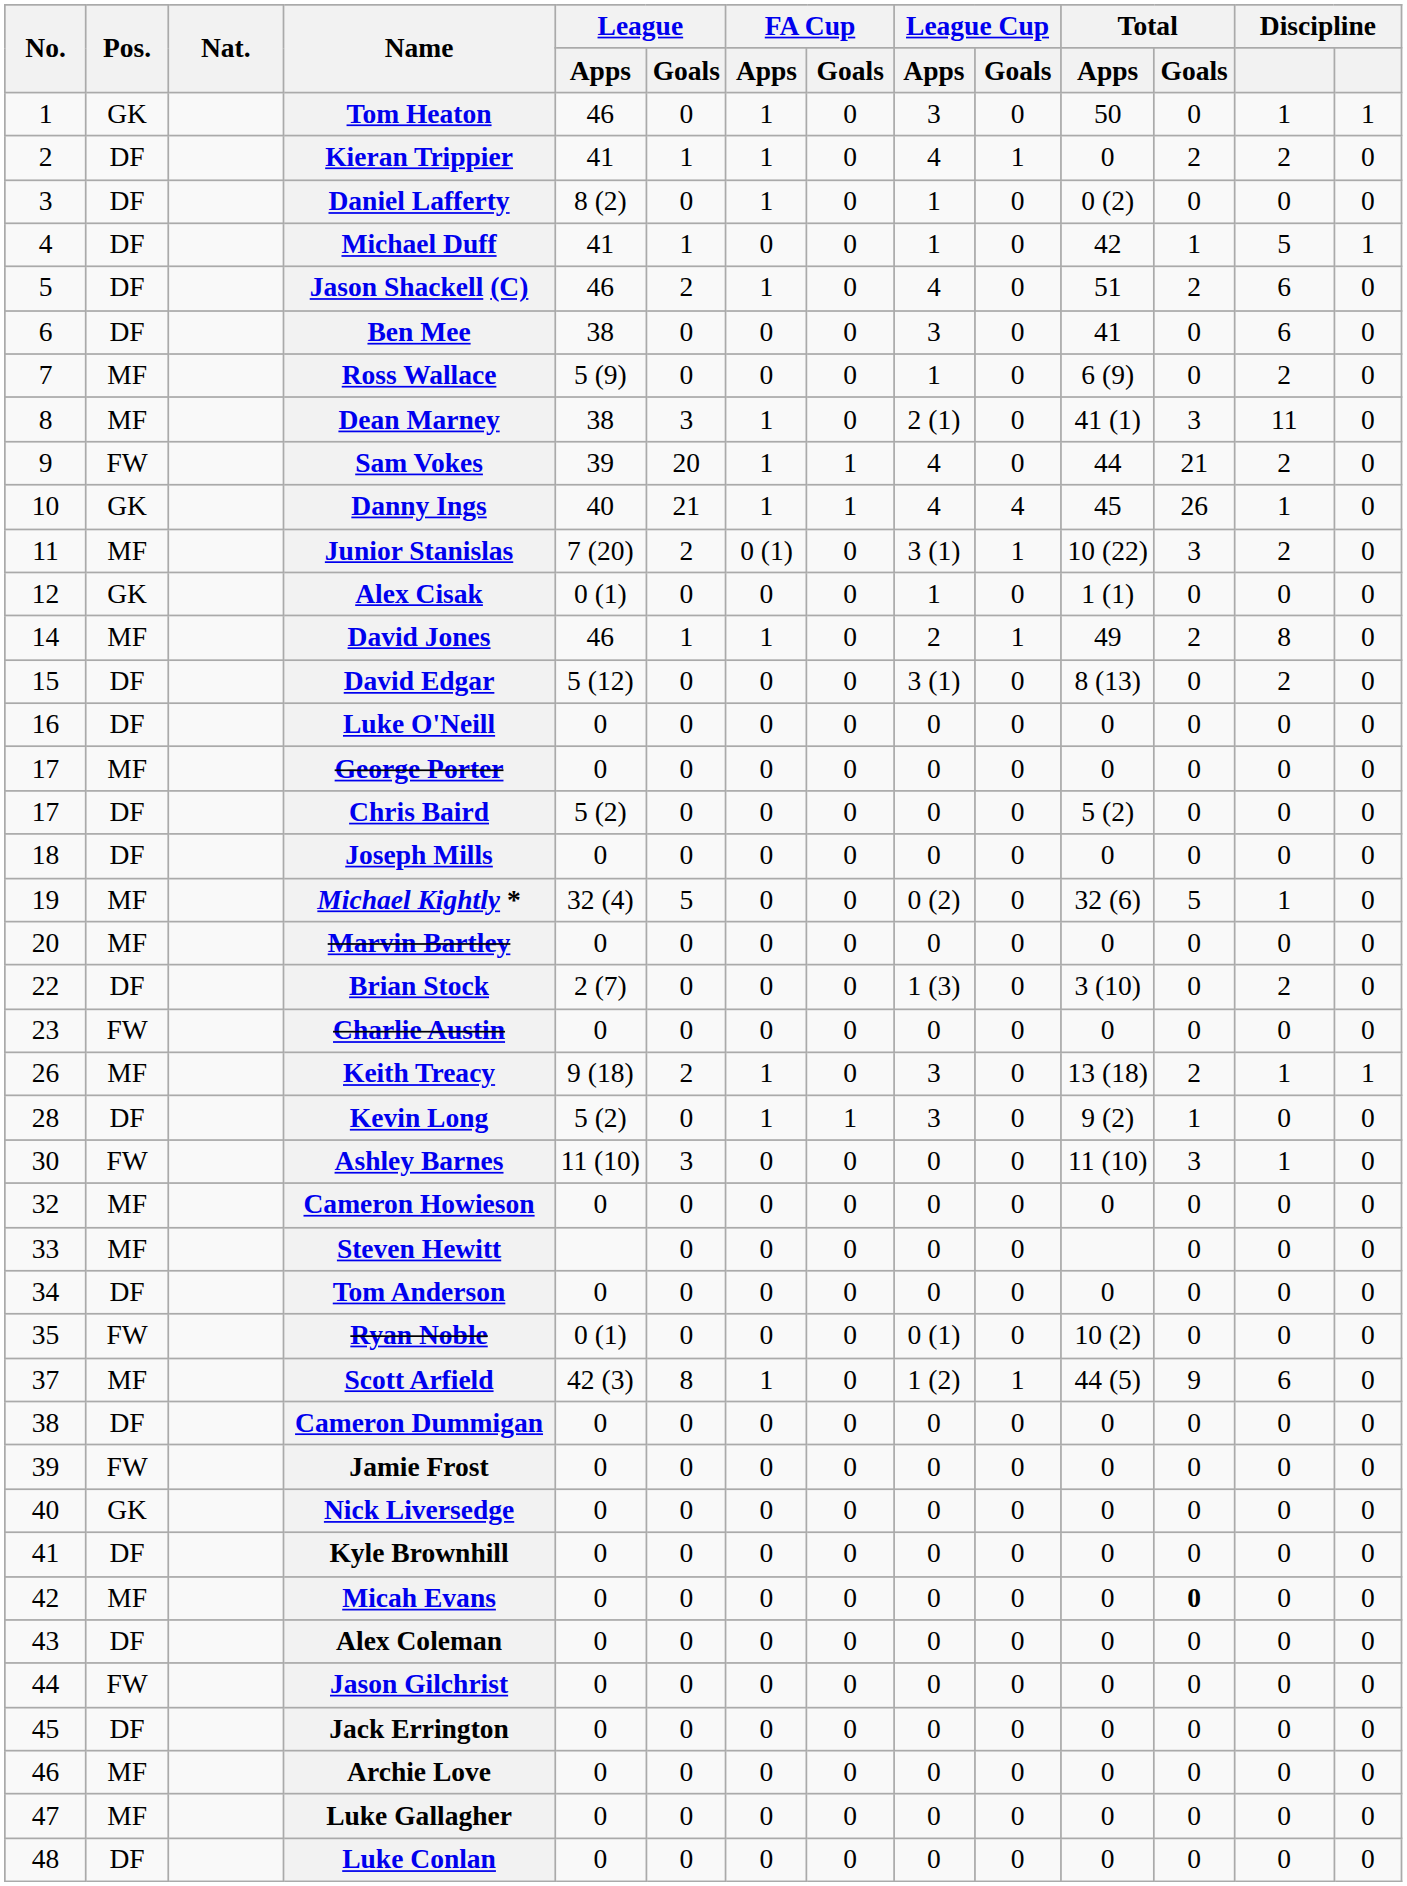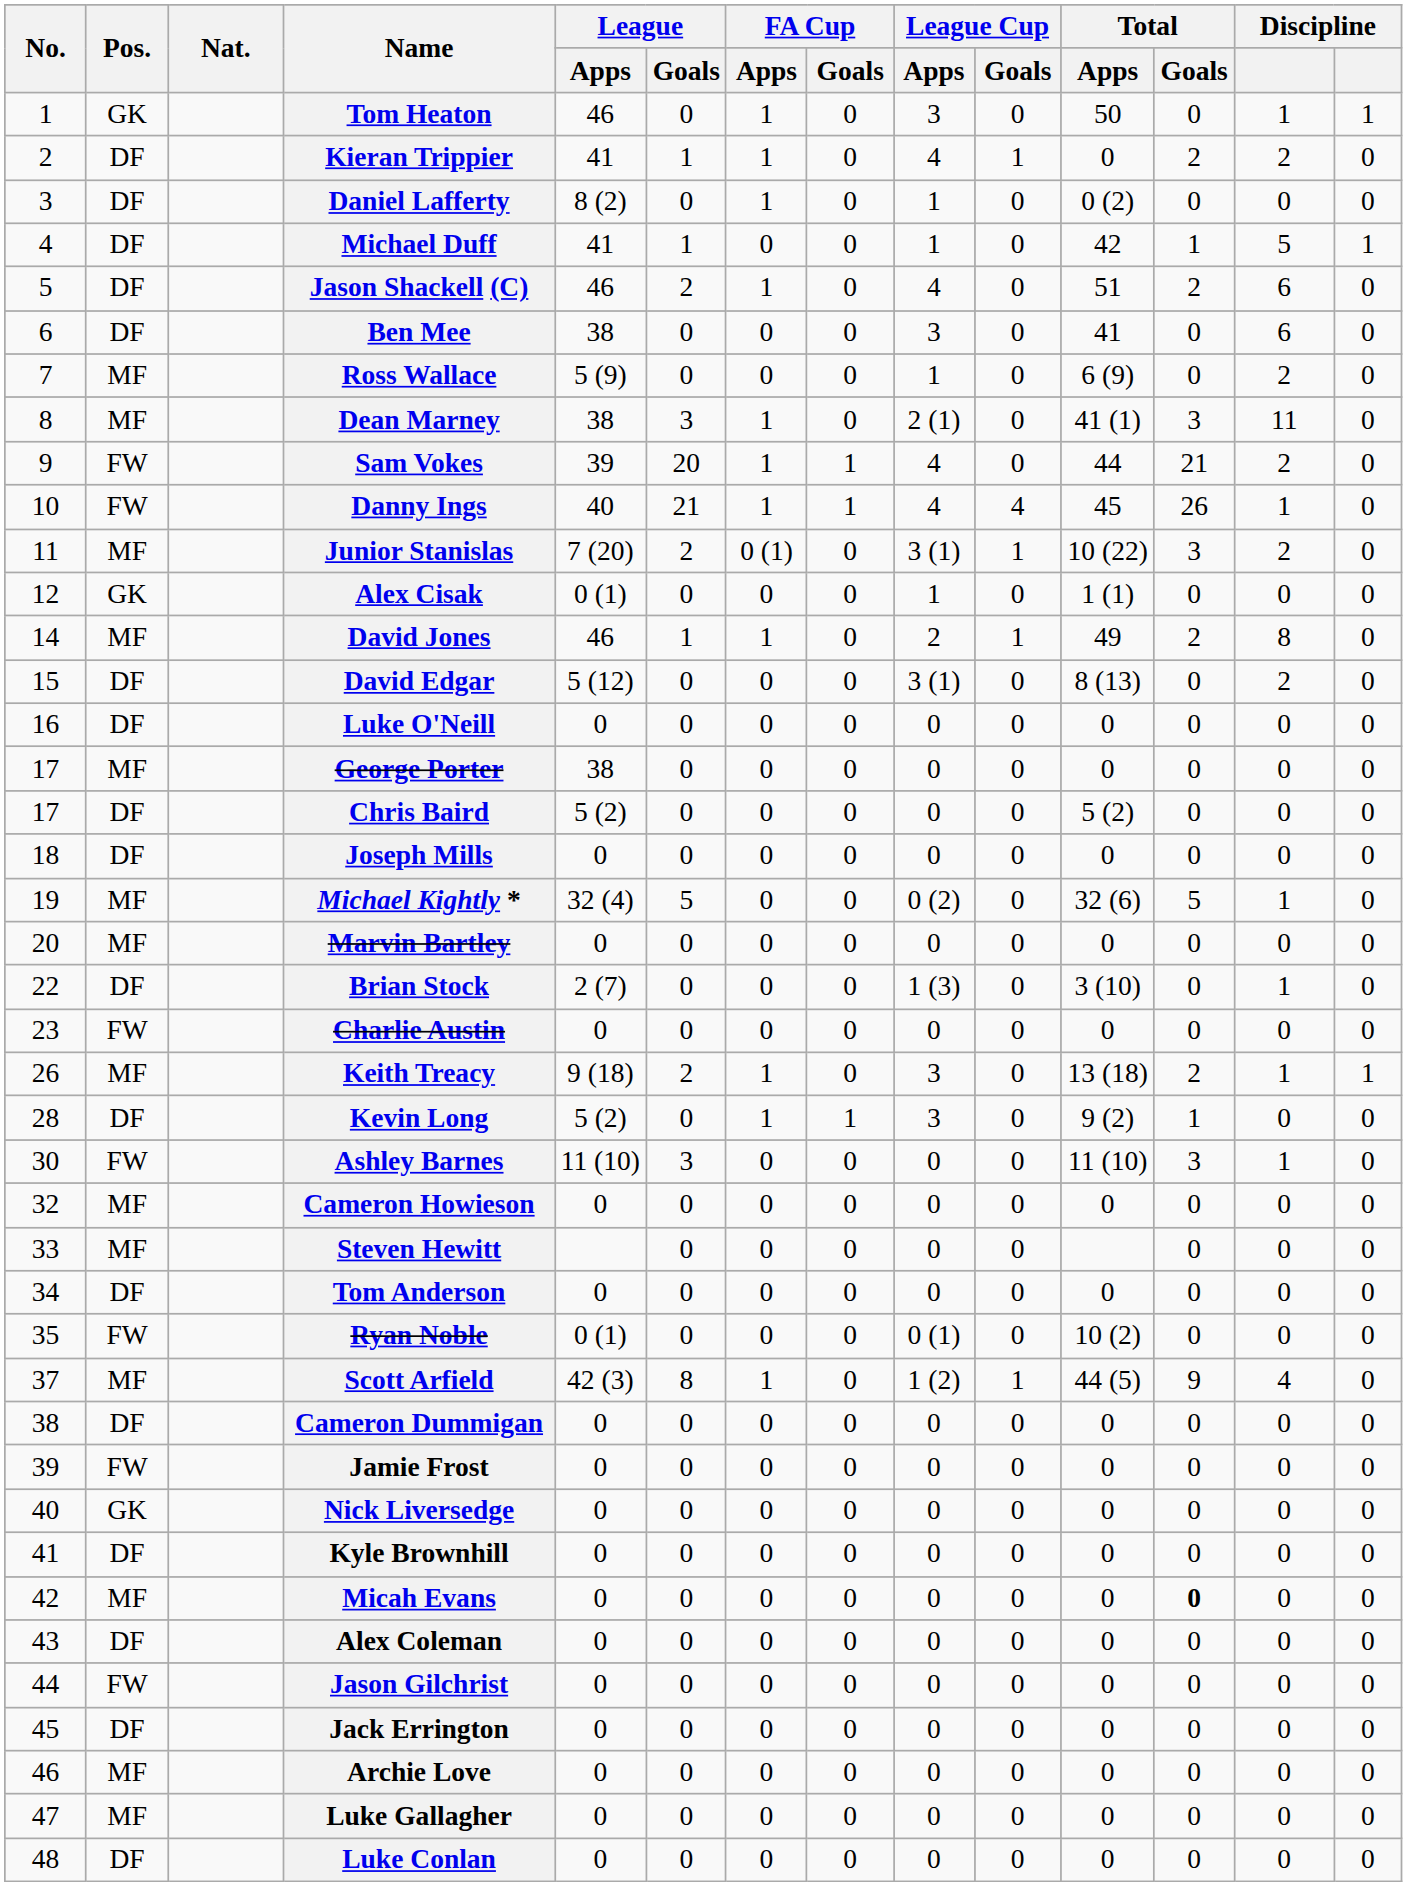Danny Ings | Pos.: GK -> FW
George Porter | League / Apps: 0 -> 38
Brian Stock | column 13: 2 -> 1
Scott Arfield | column 13: 6 -> 4
